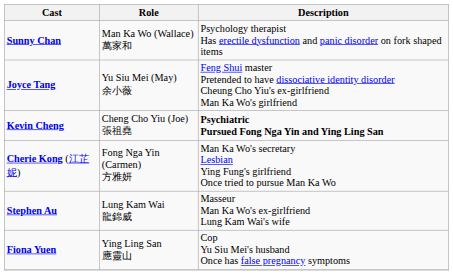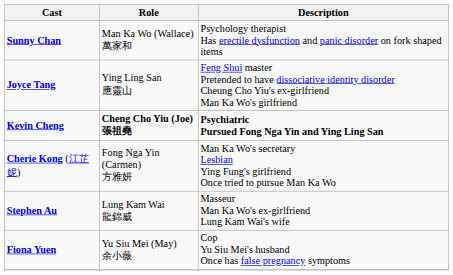Joyce Tang | Role: Yu Siu Mei (May) 余小薇 -> Ying Ling San 應靈山
Kevin Cheng | Role: normal -> bold
Fiona Yuen | Role: Ying Ling San 應靈山 -> Yu Siu Mei (May) 余小薇
